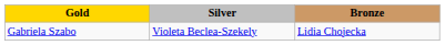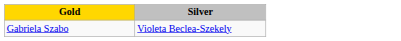- column: Bronze | Lidia Chojecka
